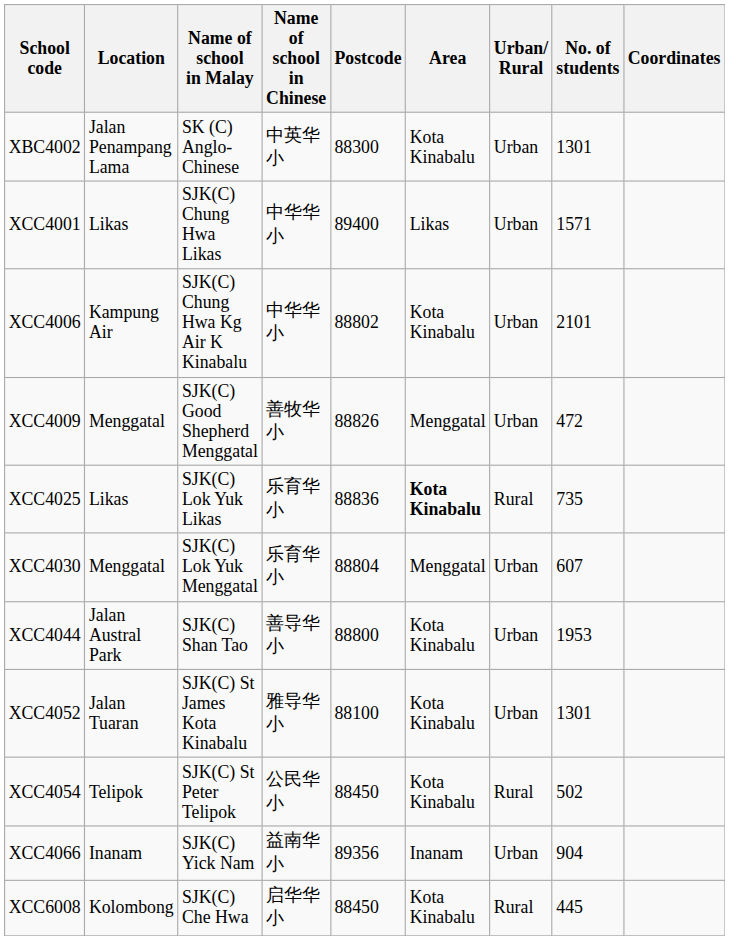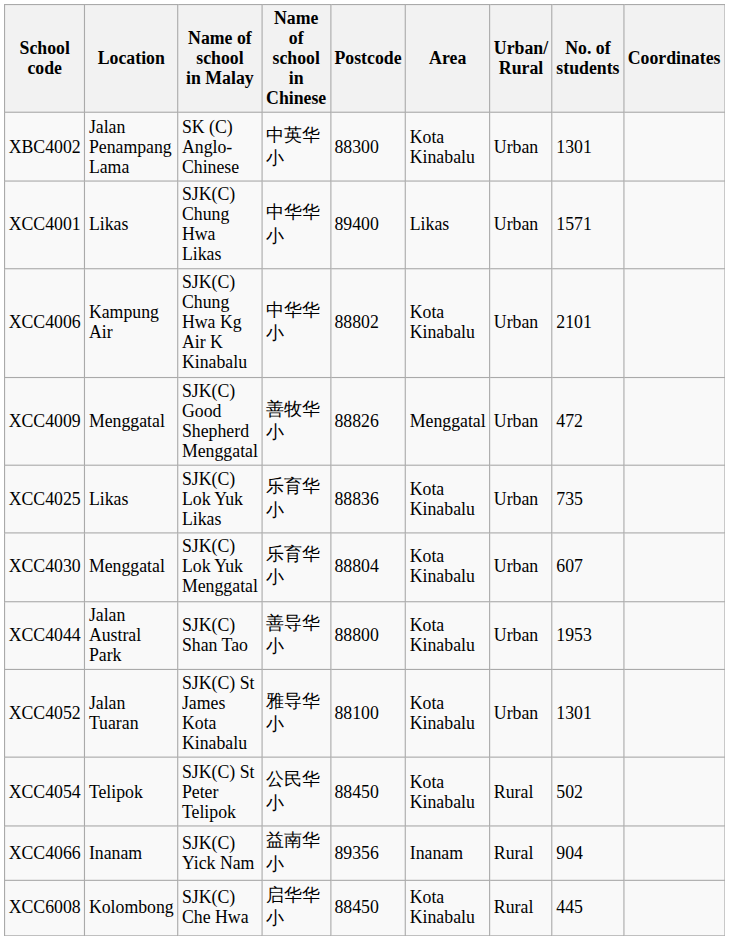XCC4025 | Area: bold -> normal
XCC4025 | Urban/ Rural: Rural -> Urban
XCC4030 | Area: Menggatal -> Kota Kinabalu
XCC4066 | Urban/ Rural: Urban -> Rural
